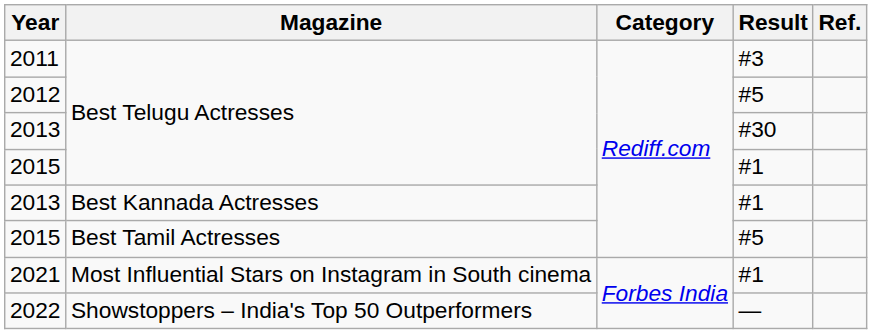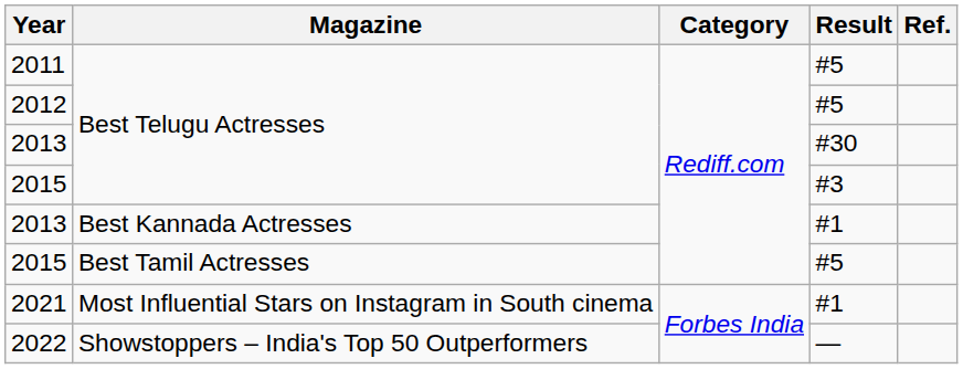2011 | Result: #3 -> #5
2015 / Best Telugu Actresses | Result: #1 -> #3
